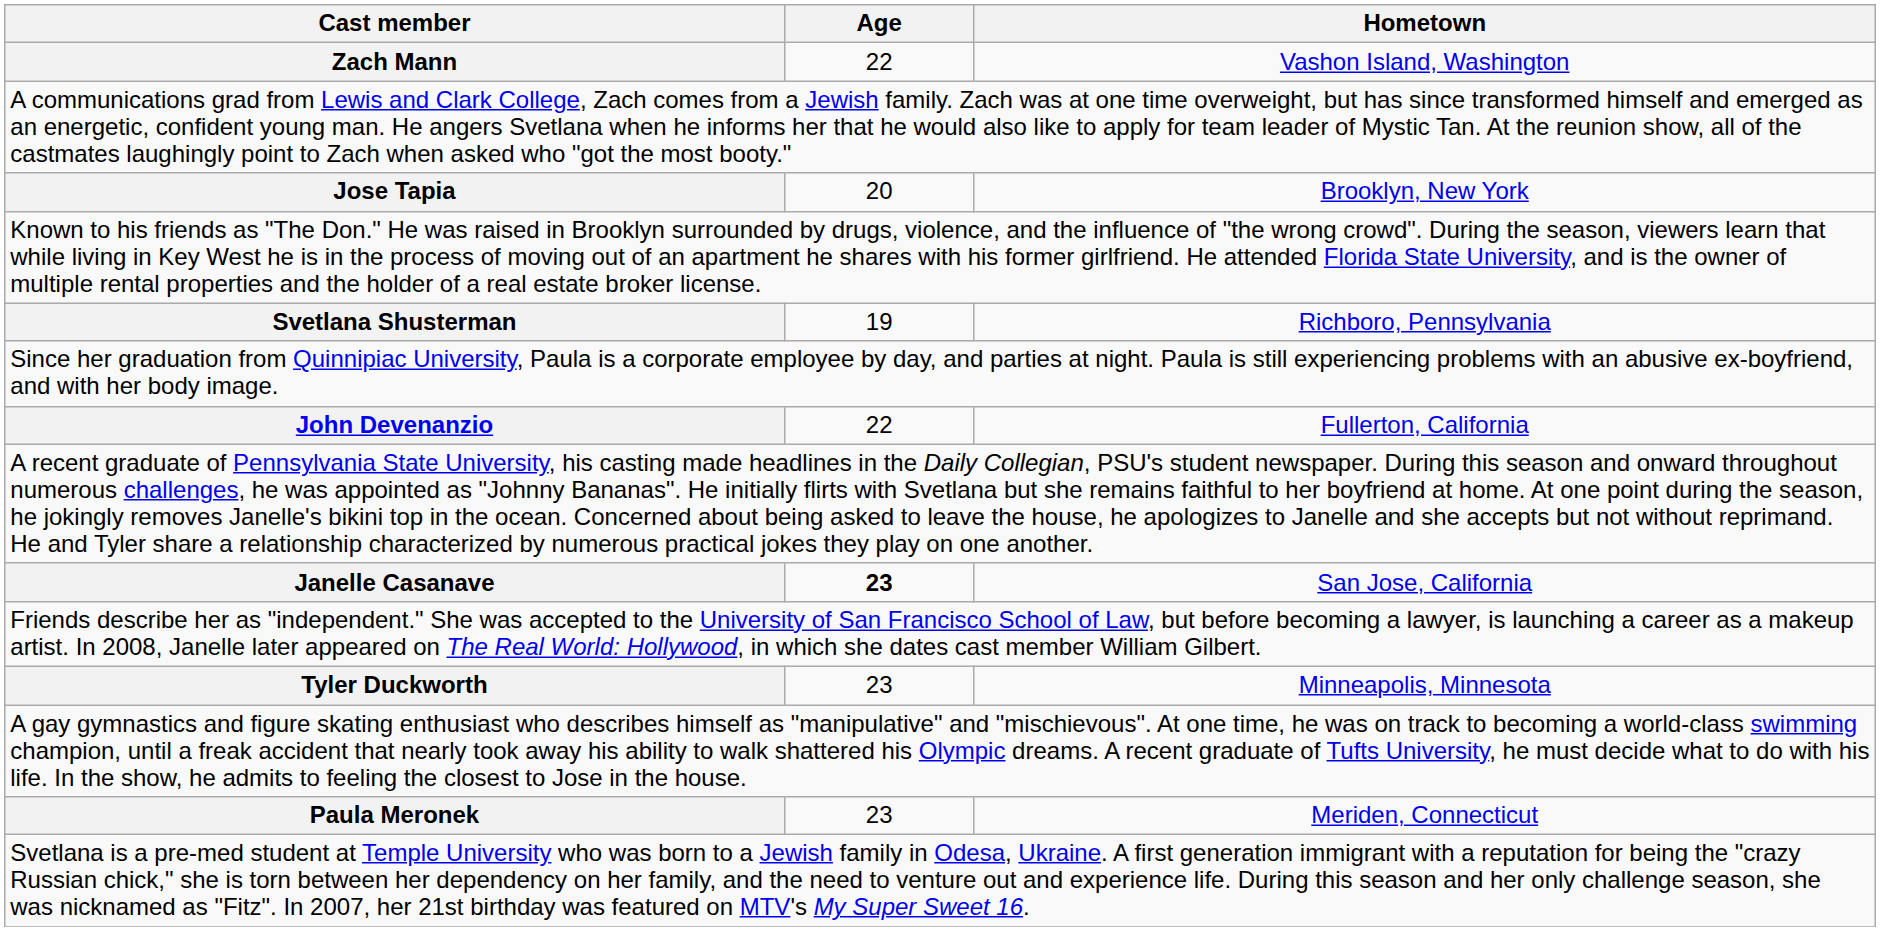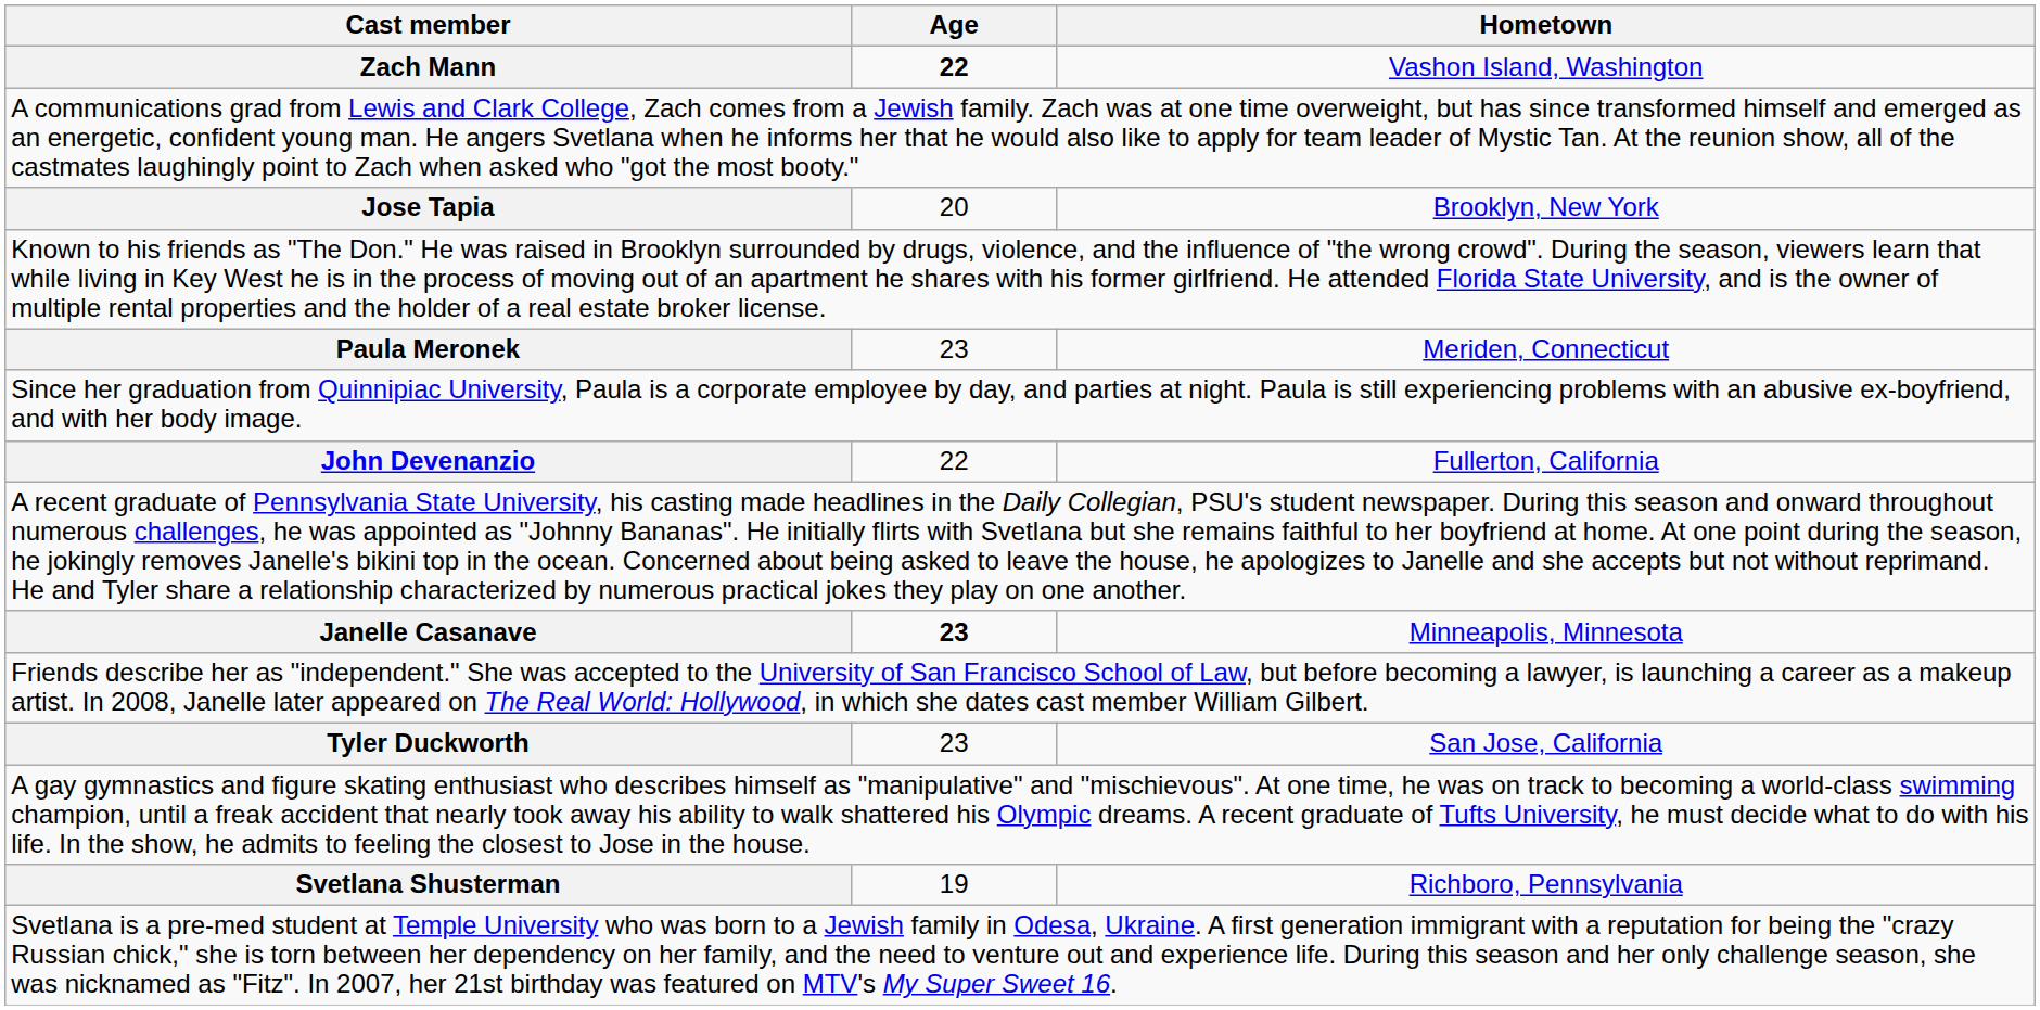Zach Mann | Age: normal -> bold
rows swapped: Paula Meronek <-> Svetlana Shusterman
Janelle Casanave | Hometown: San Jose, California -> Minneapolis, Minnesota
Tyler Duckworth | Hometown: Minneapolis, Minnesota -> San Jose, California
